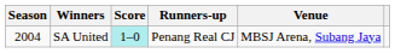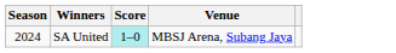- column: Runners-up | Penang Real CJ
SA United | Season: 2004 -> 2024
